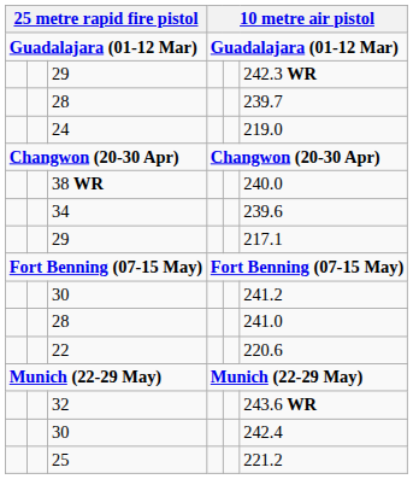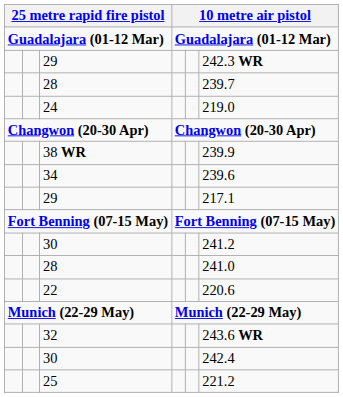38 WR | column 6: 240.0 -> 239.9
